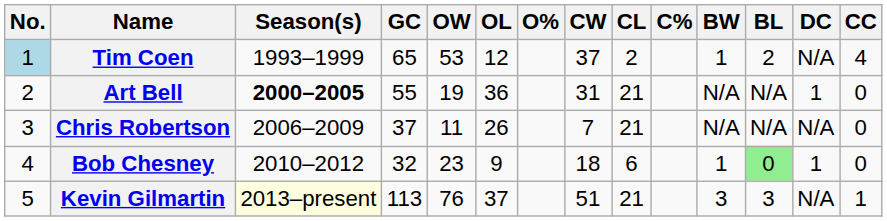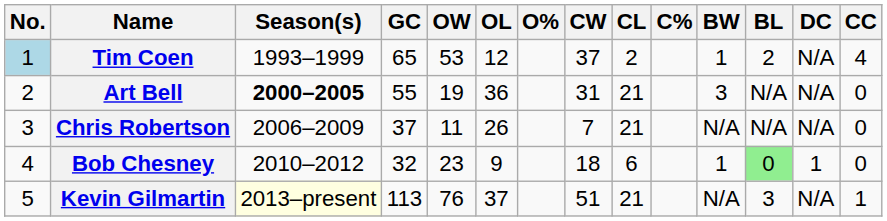Art Bell | BW: N/A -> 3
Art Bell | DC: 1 -> N/A
Kevin Gilmartin | BW: 3 -> N/A
